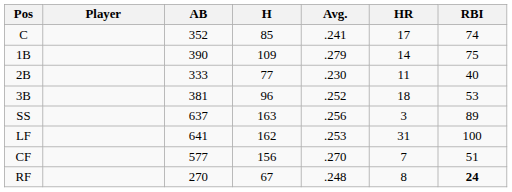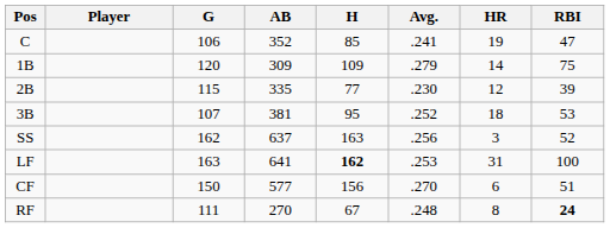+ column: G | 106 | 120 | 115 | 107 | 162 | 163 | 150 | 111
C | HR: 17 -> 19
C | RBI: 74 -> 47
1B | AB: 390 -> 309
2B | AB: 333 -> 335
2B | HR: 11 -> 12
2B | RBI: 40 -> 39
3B | H: 96 -> 95
SS | RBI: 89 -> 52
LF | H: normal -> bold
CF | HR: 7 -> 6
